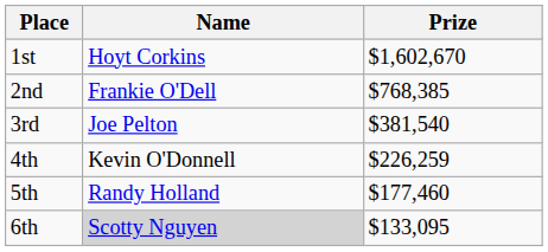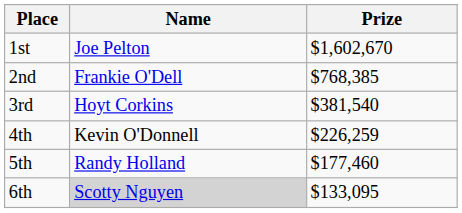1st | Name: Hoyt Corkins -> Joe Pelton
3rd | Name: Joe Pelton -> Hoyt Corkins
